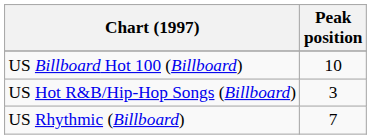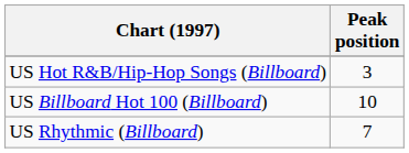rows swapped: US Billboard Hot 100 (Billboard) <-> US Hot R&B/Hip-Hop Songs (Billboard)
